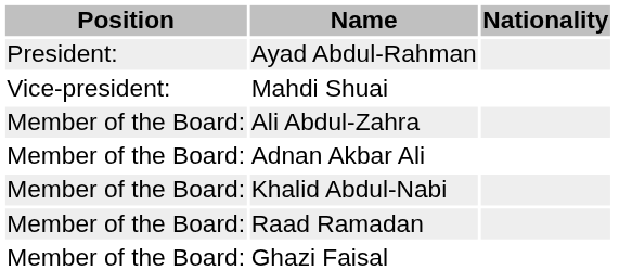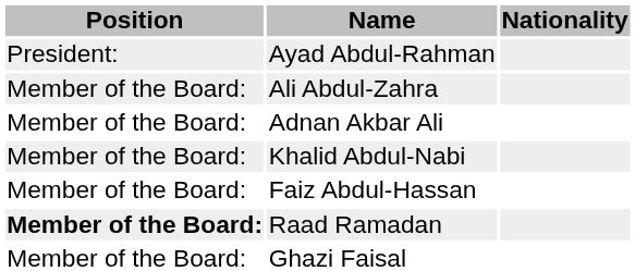- row: Vice-president: | Mahdi Shuai
+ row: Member of the Board: | Faiz Abdul-Hassan
Raad Ramadan | Position: normal -> bold
